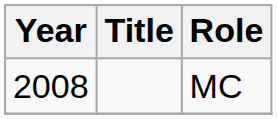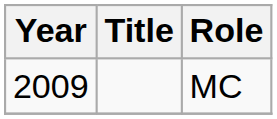MC | Year: 2008 -> 2009
